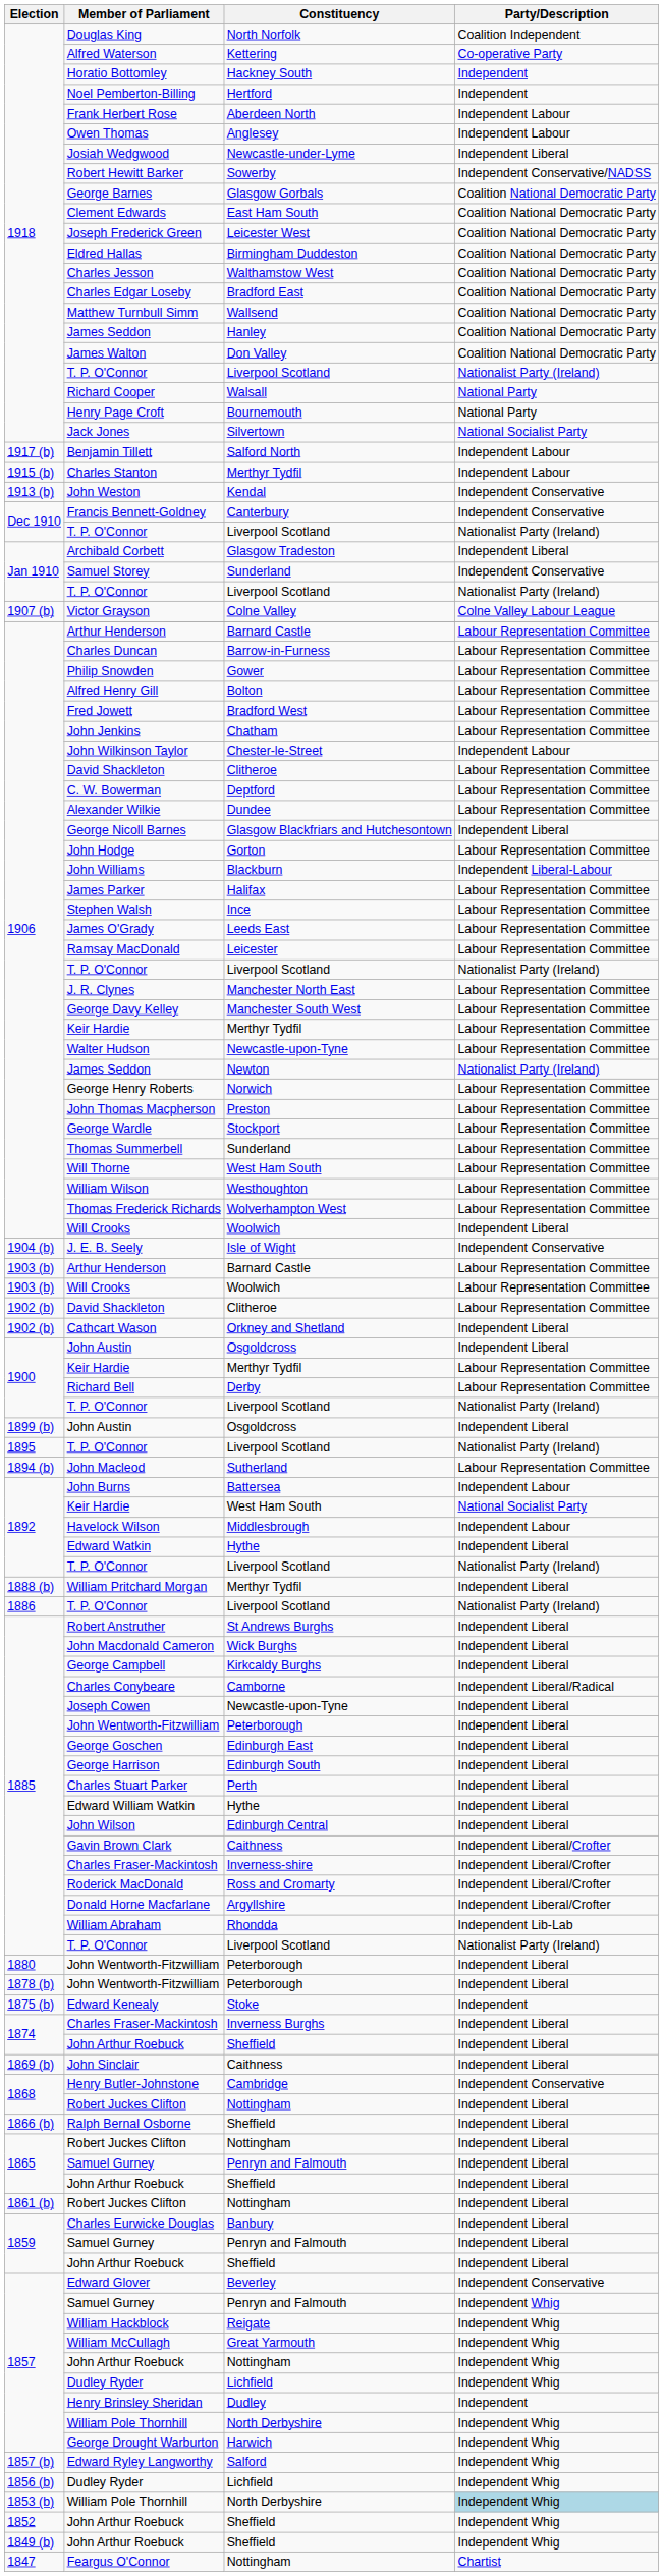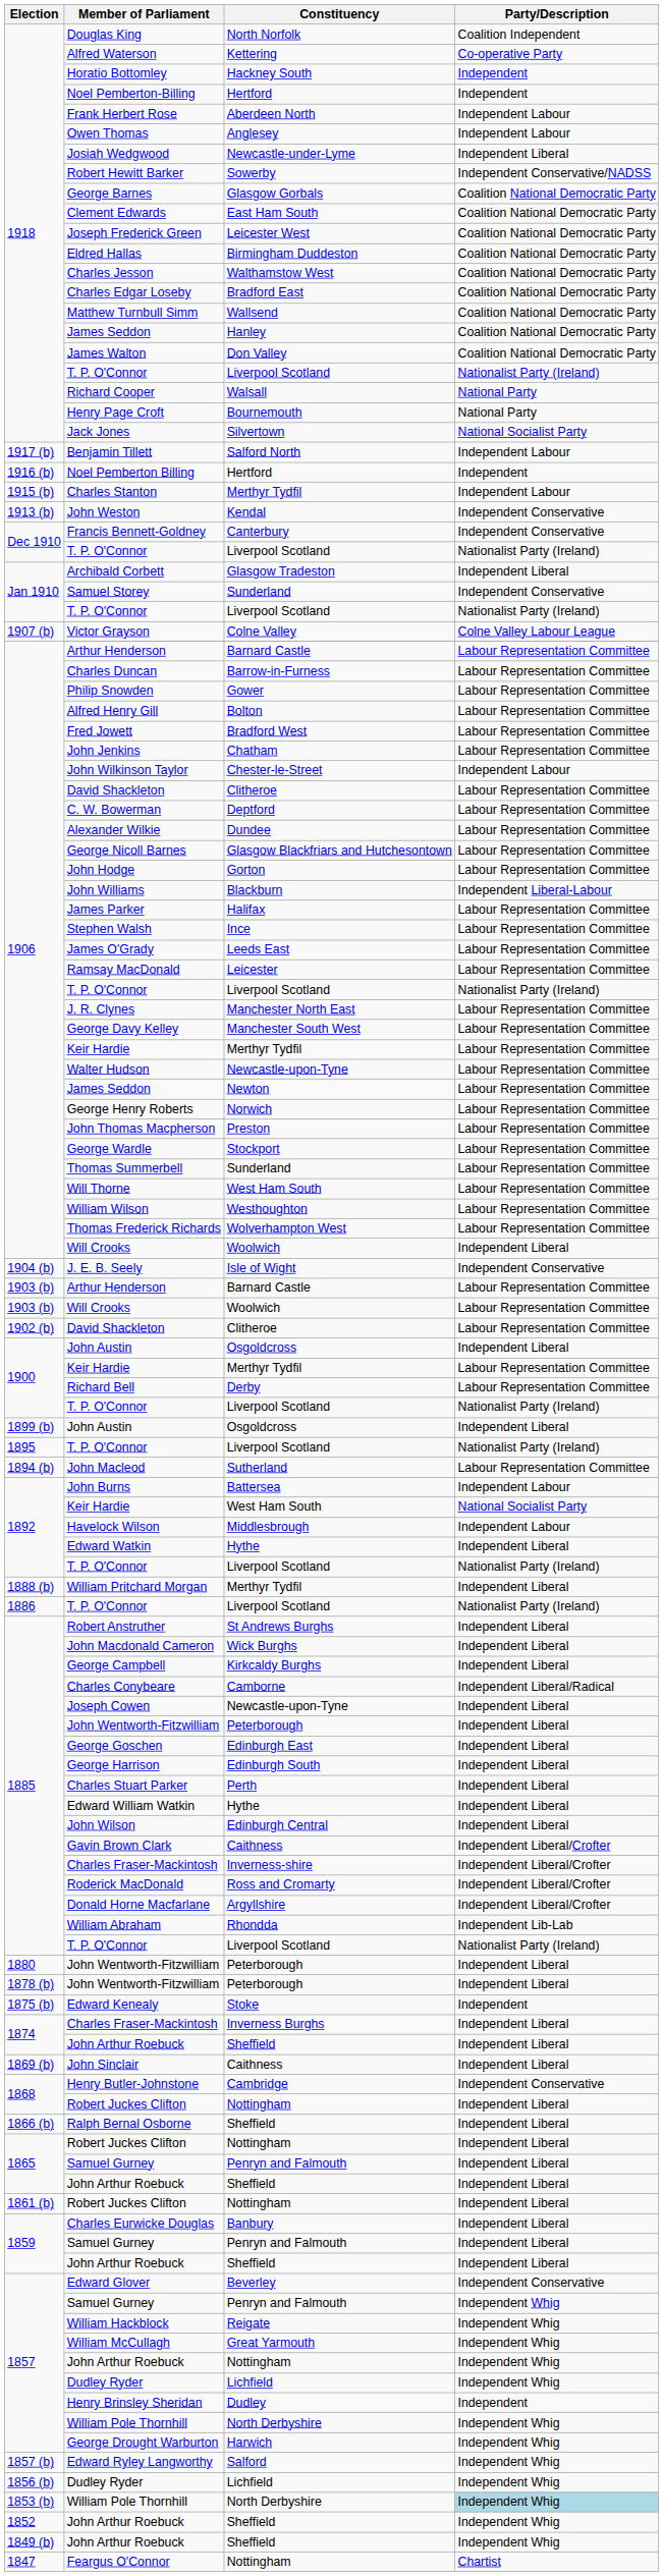+ row: 1916 (b) | Noel Pemberton Billing | Hertford | Independent
George Nicoll Barnes | Party/Description: Independent Liberal -> Labour Representation Committee
1906 / James Seddon | Party/Description: Nationalist Party (Ireland) -> Labour Representation Committee
- row: 1902 (b) | Cathcart Wason | Orkney and Shetland | Independent Liberal
